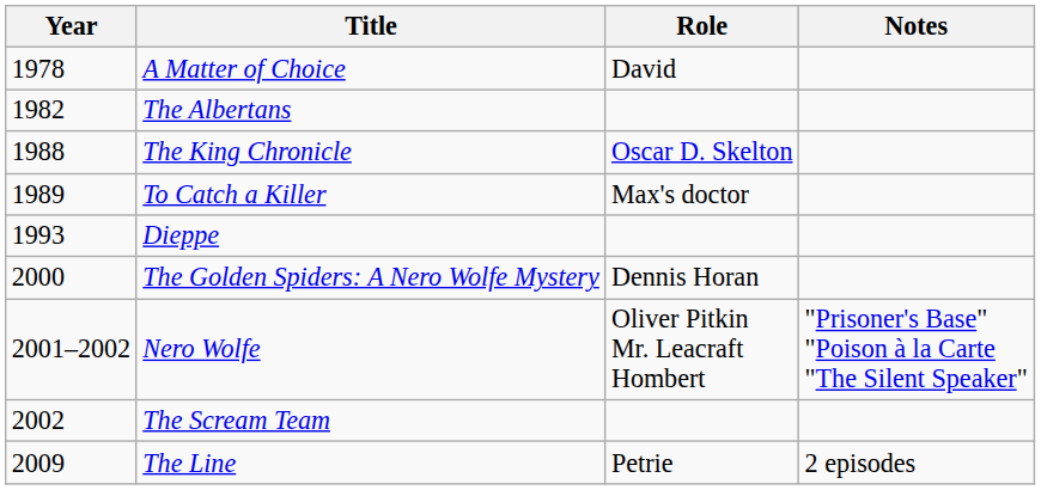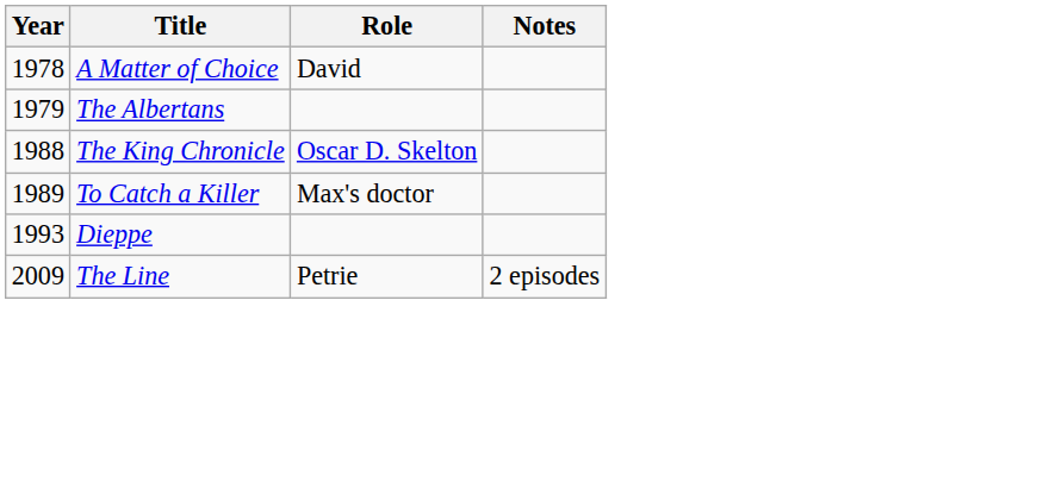The Albertans | Year: 1982 -> 1979
- row: 2000 | The Golden Spiders: A Nero Wolfe Mystery | Dennis Horan
- row: 2001–2002 | Nero Wolfe | Oliver Pitkin Mr. Leacraft Hombert | "Prisoner's Base" "Poison à la Carte "The Silent Speaker"
- row: 2002 | The Scream Team
